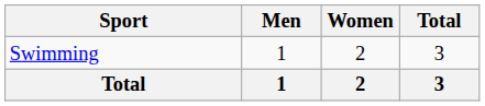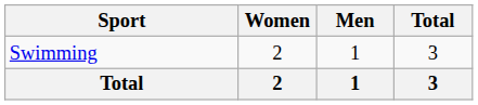columns swapped: Men <-> Women
